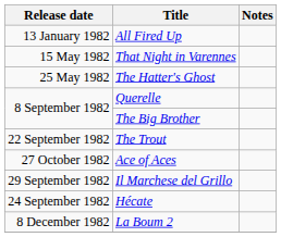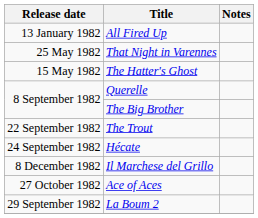That Night in Varennes | Release date: 15 May 1982 -> 25 May 1982
The Hatter's Ghost | Release date: 25 May 1982 -> 15 May 1982
rows swapped: Hécate <-> Ace of Aces
Il Marchese del Grillo | Release date: 29 September 1982 -> 8 December 1982
La Boum 2 | Release date: 8 December 1982 -> 29 September 1982
